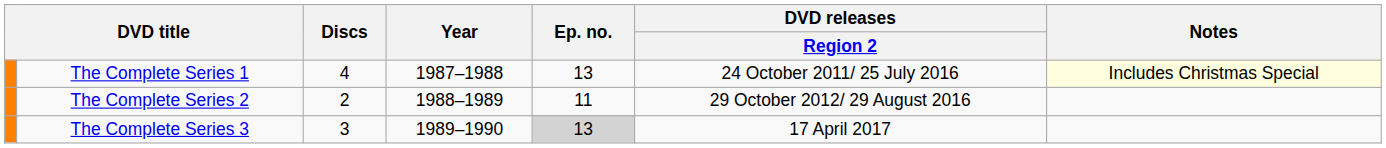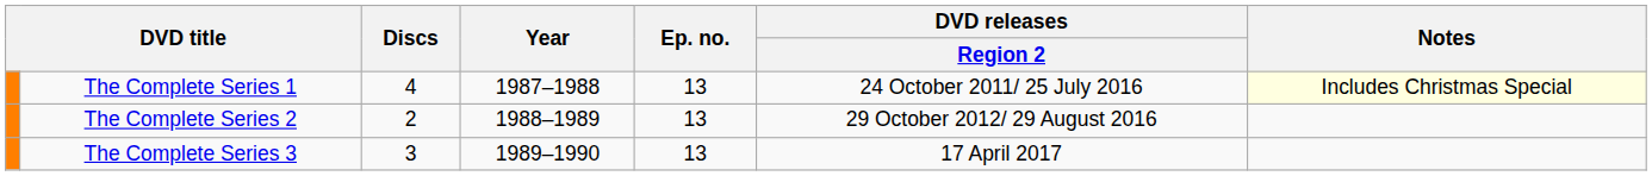The Complete Series 2 | Ep. no.: 11 -> 13
The Complete Series 3 | Ep. no.: lightgrey background -> no background
